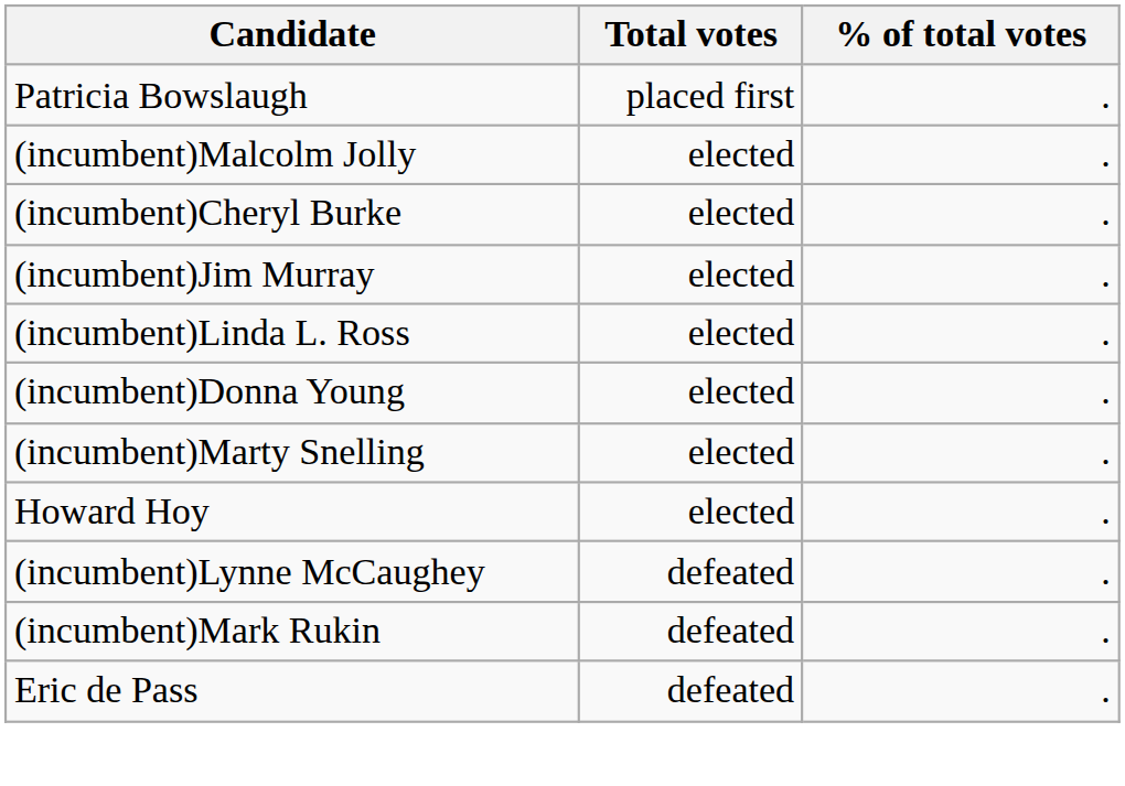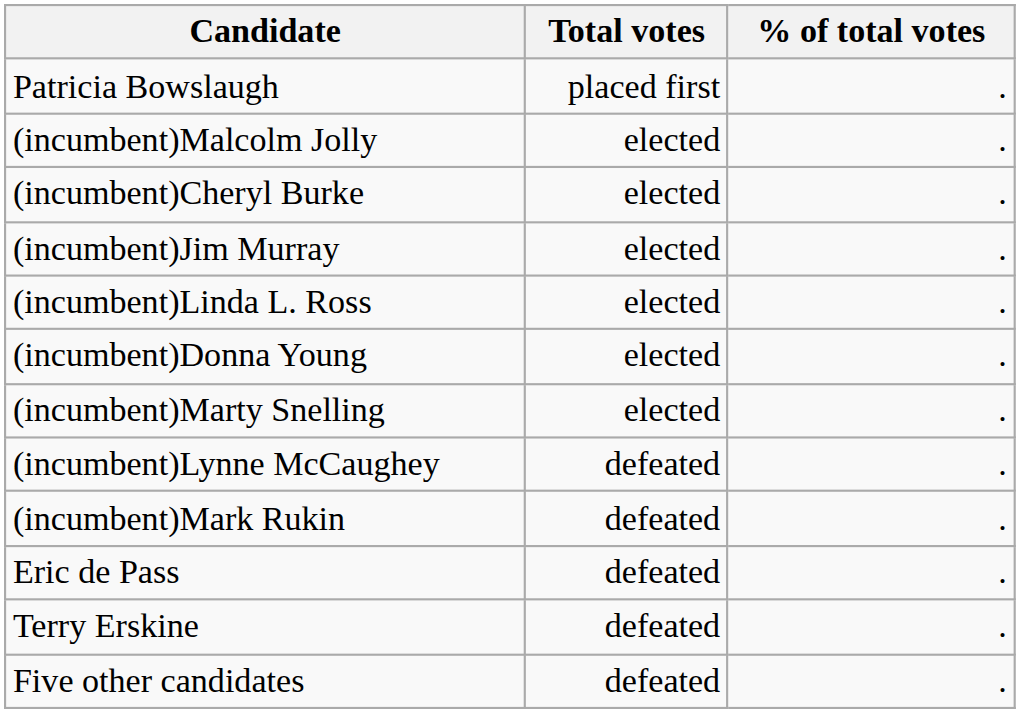- row: Howard Hoy | elected | .
+ row: Terry Erskine | defeated | .
+ row: Five other candidates | defeated | .
